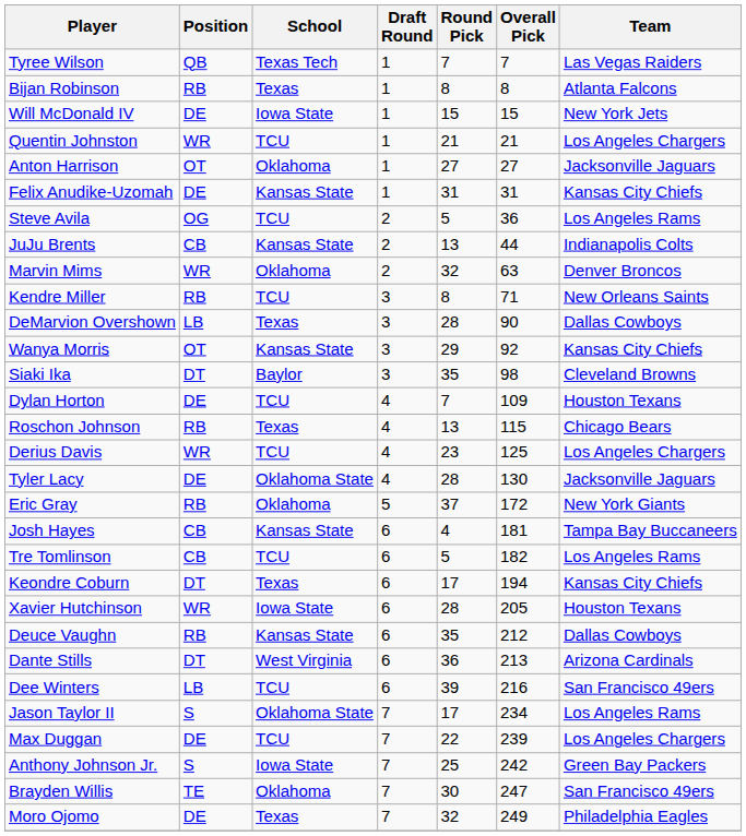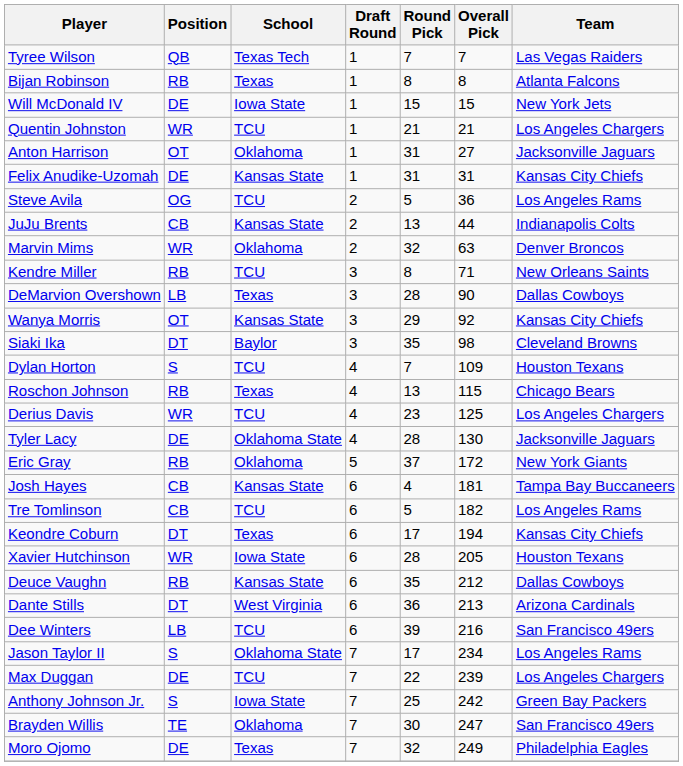Anton Harrison | Round Pick: 27 -> 31
Dylan Horton | Position: DE -> S
